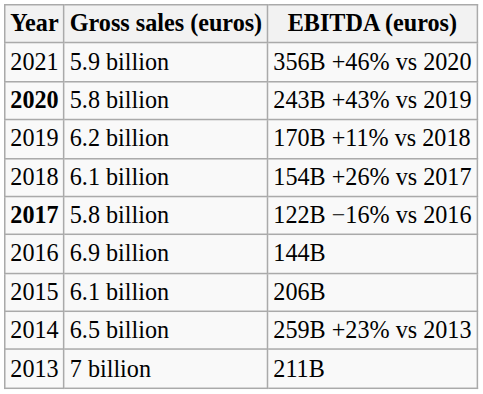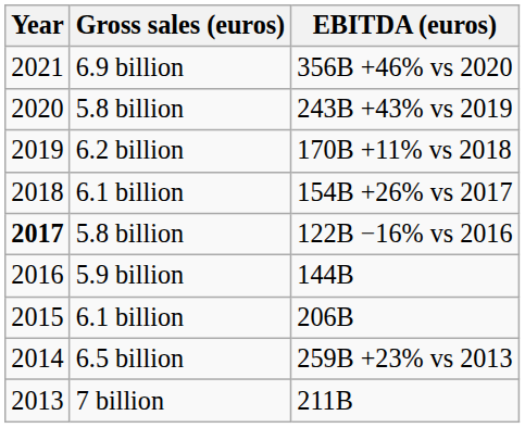356B +46% vs 2020 | Gross sales (euros): 5.9 billion -> 6.9 billion
243B +43% vs 2019 | Year: bold -> normal
144B | Gross sales (euros): 6.9 billion -> 5.9 billion
